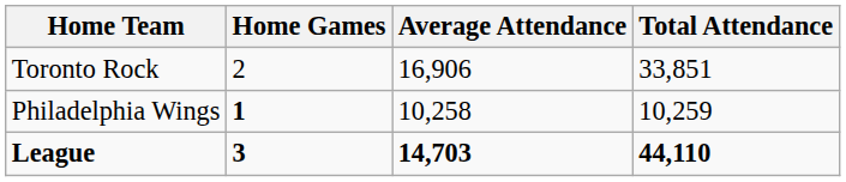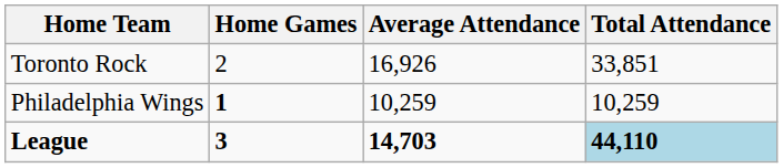Toronto Rock | Average Attendance: 16,906 -> 16,926
Philadelphia Wings | Average Attendance: 10,258 -> 10,259
League | Total Attendance: no background -> lightblue background
